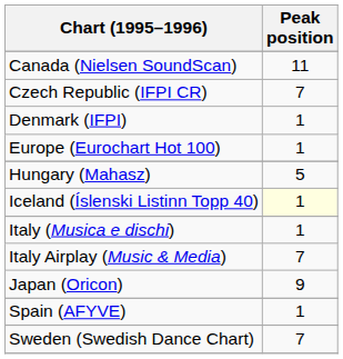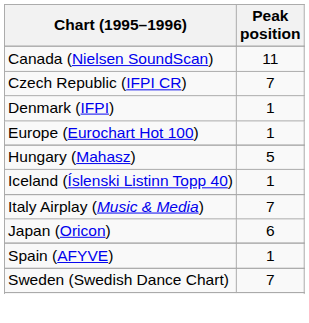Iceland (Íslenski Listinn Topp 40) | Peak position: lightyellow background -> no background
- row: Italy (Musica e dischi) | 1
Japan (Oricon) | Peak position: 9 -> 6
